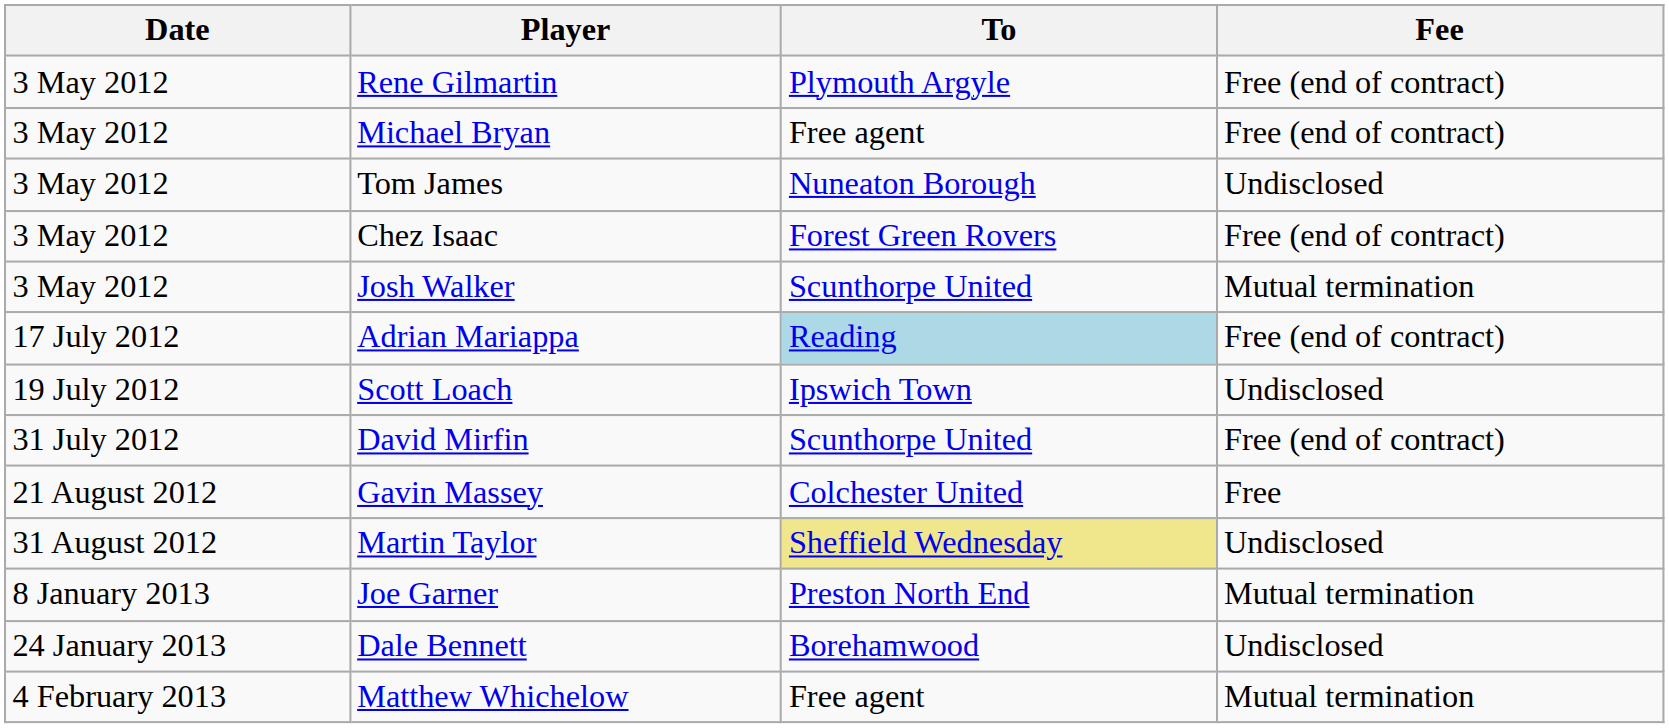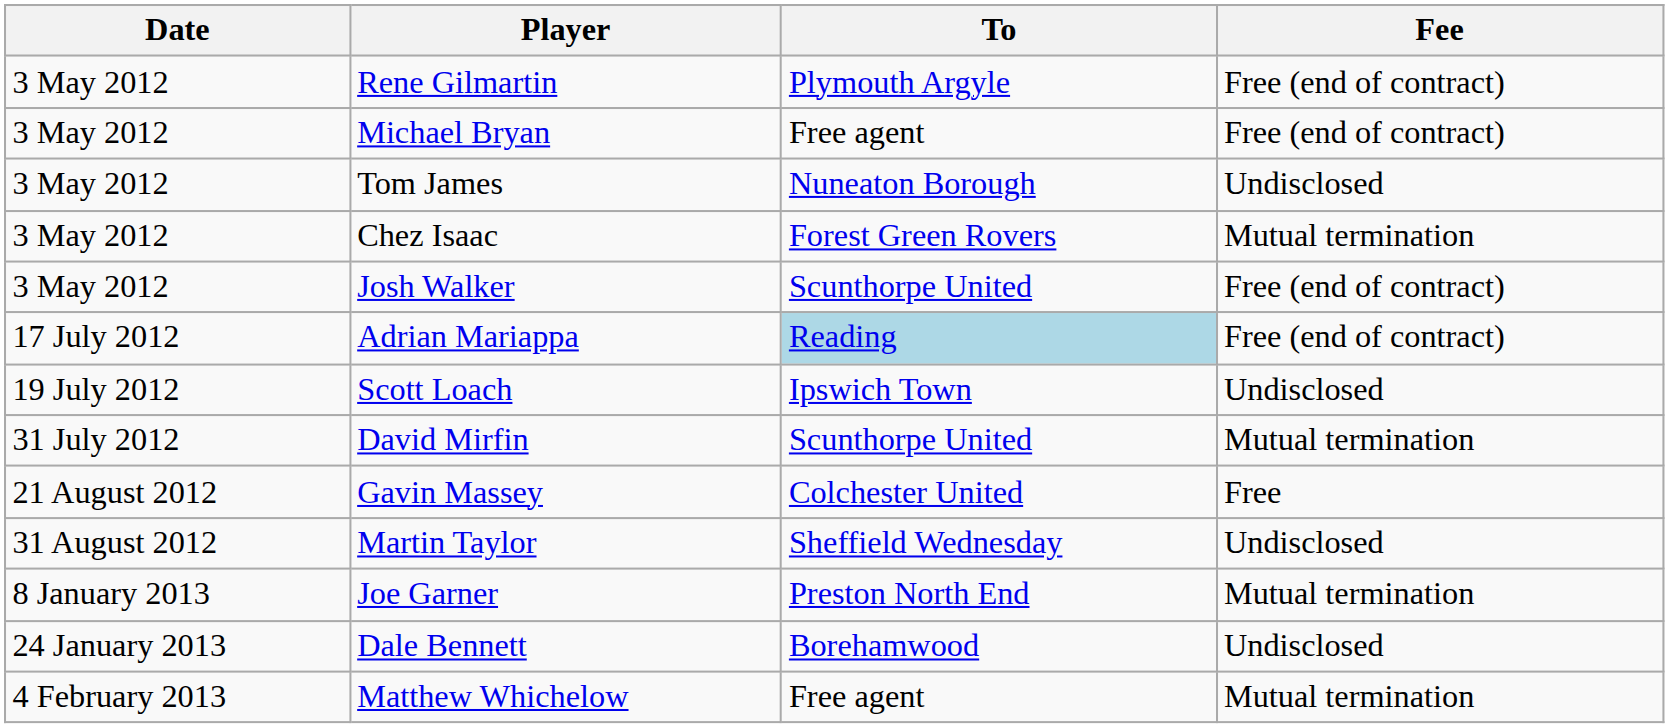Chez Isaac | Fee: Free (end of contract) -> Mutual termination
Josh Walker | Fee: Mutual termination -> Free (end of contract)
David Mirfin | Fee: Free (end of contract) -> Mutual termination
Martin Taylor | To: khaki background -> no background
